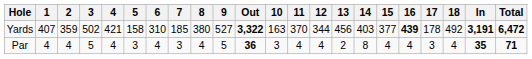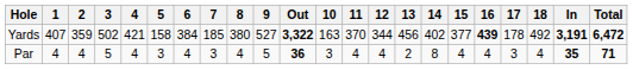Yards | 6: 310 -> 384
Yards | 14: 403 -> 402
